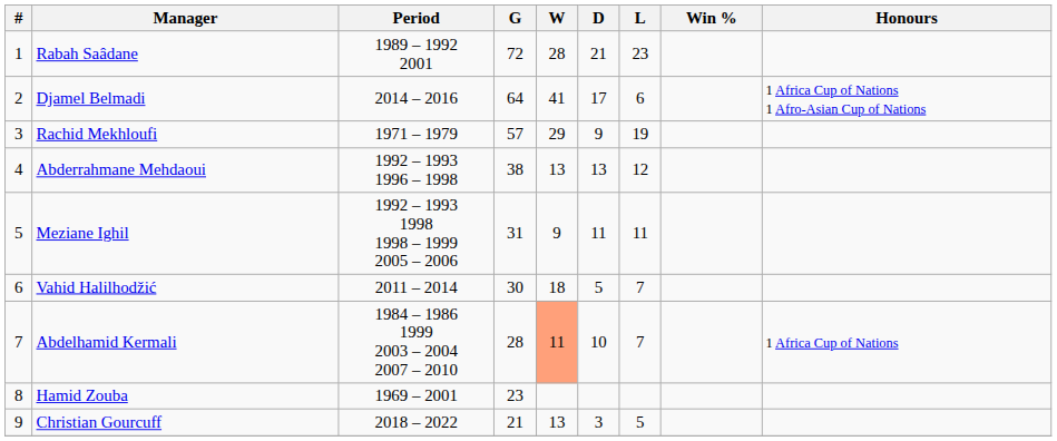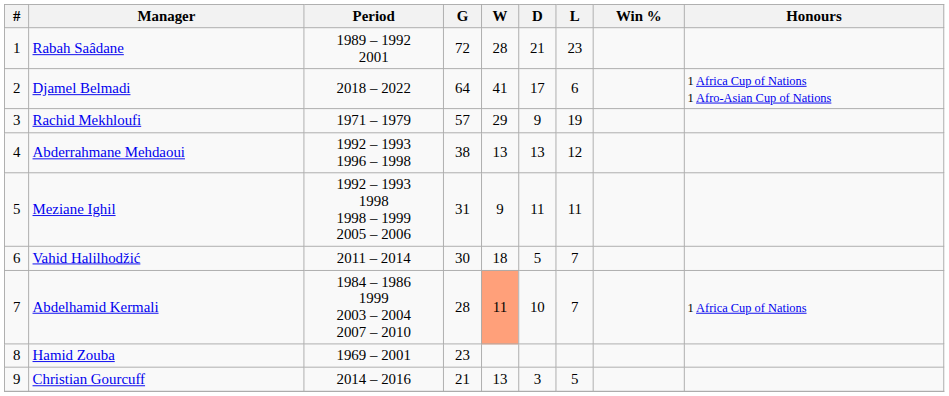Djamel Belmadi | Period: 2014 – 2016 -> 2018 – 2022
Christian Gourcuff | Period: 2018 – 2022 -> 2014 – 2016
